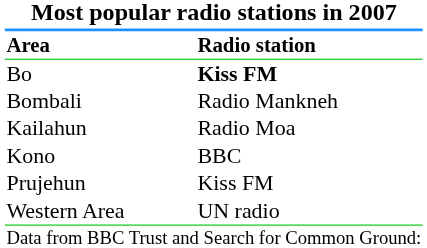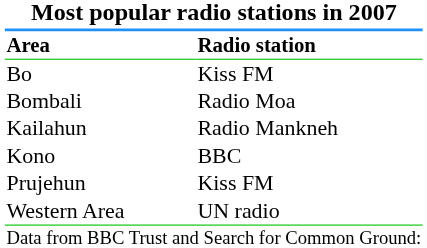Bo | Radio station: bold -> normal
Bombali | Radio station: Radio Mankneh -> Radio Moa
Kailahun | Radio station: Radio Moa -> Radio Mankneh
